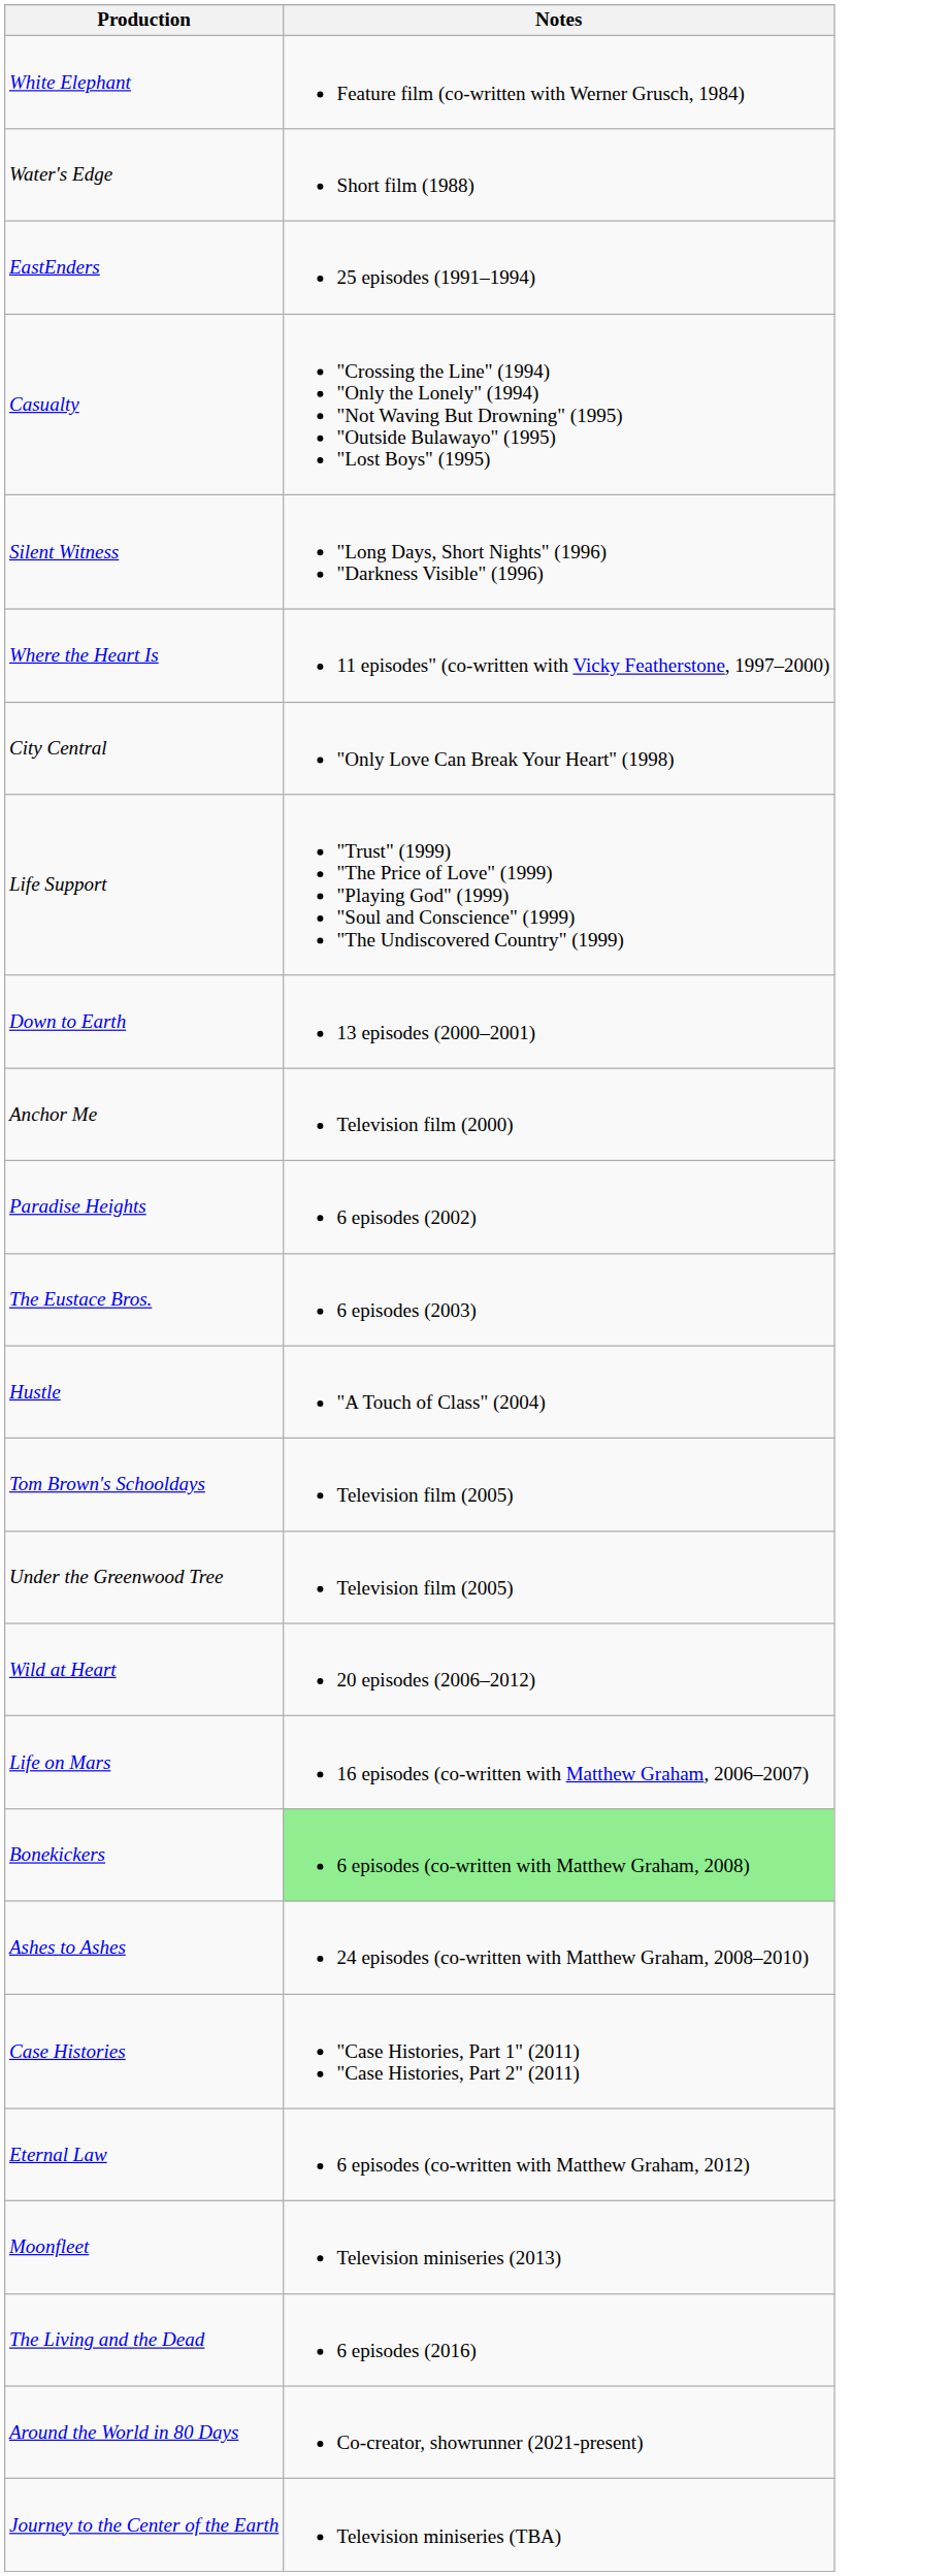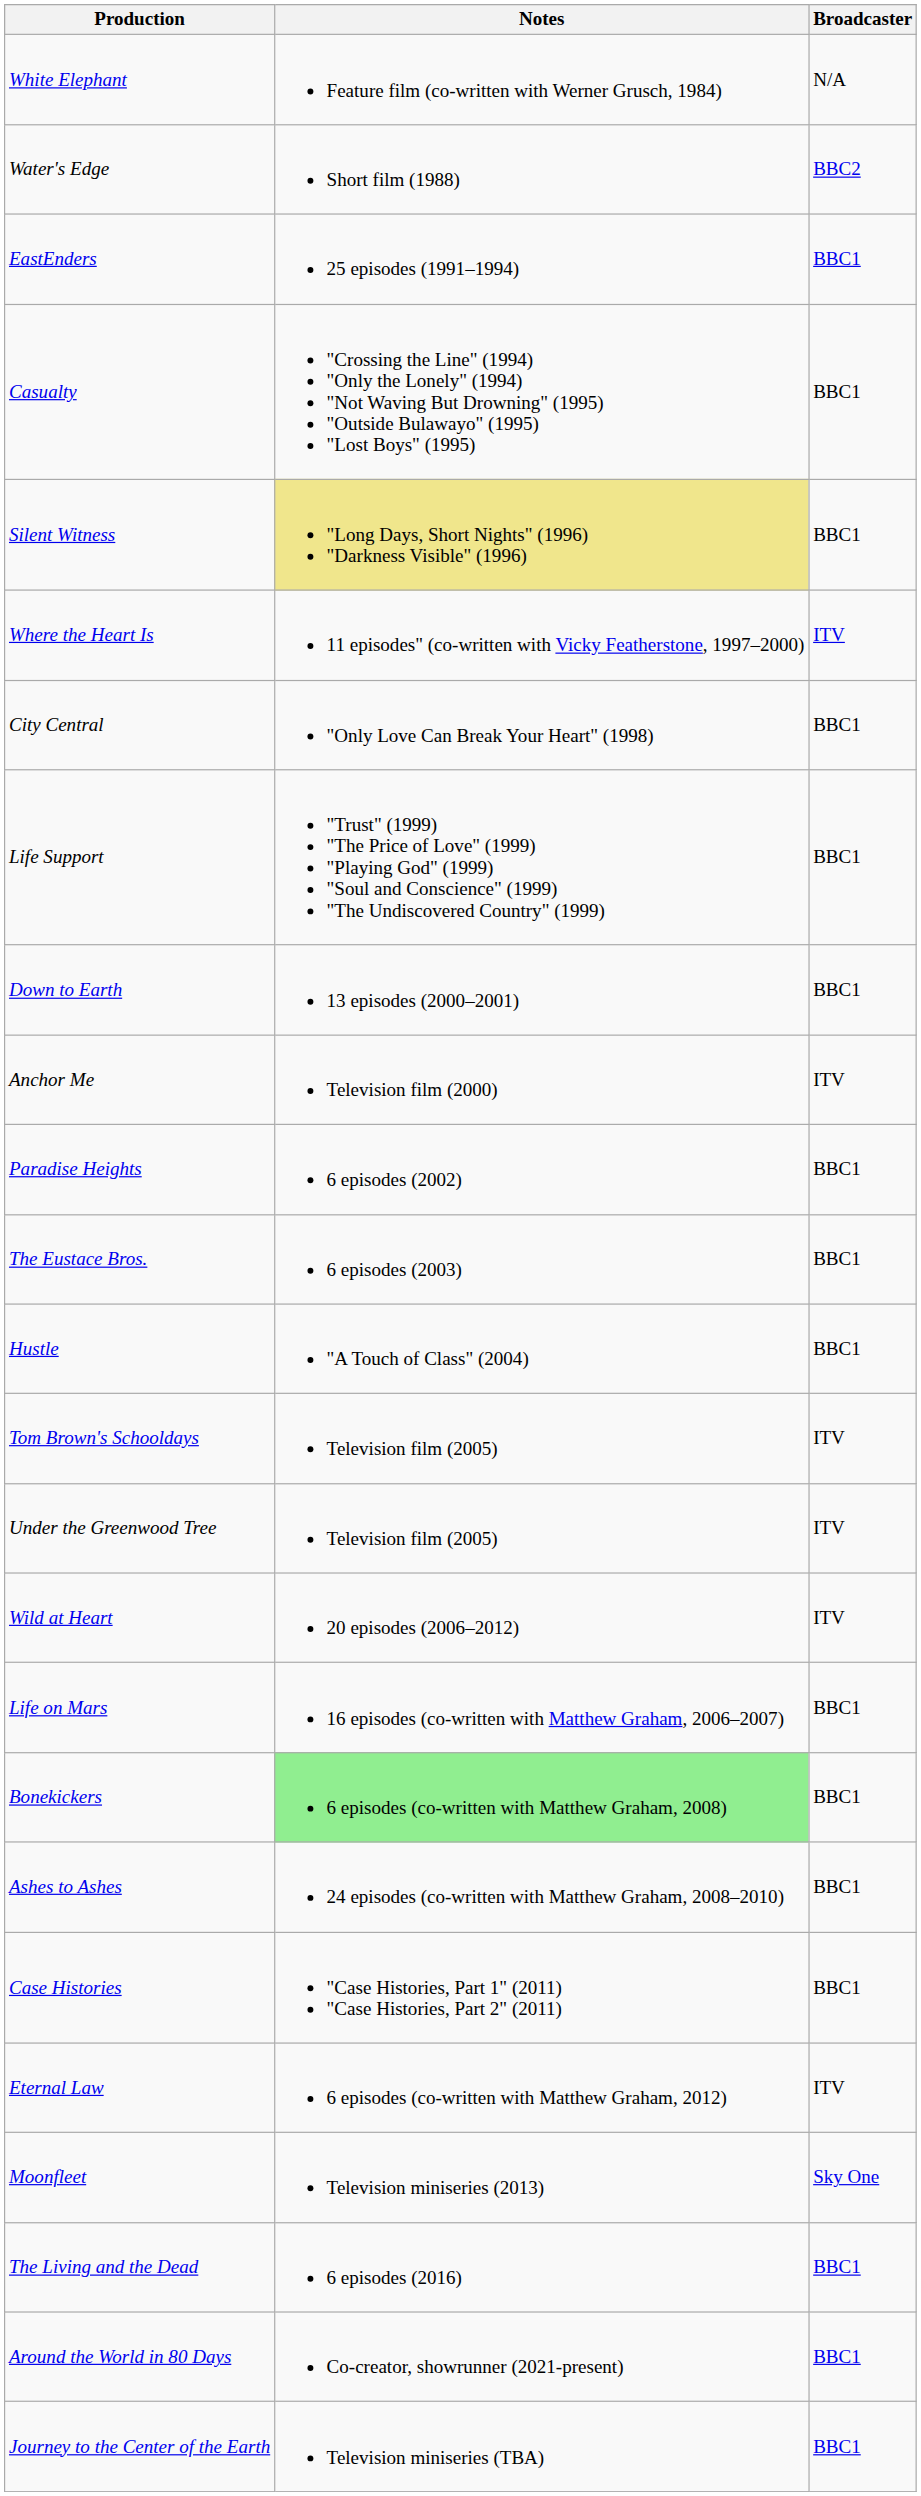+ column: Broadcaster | N/A | BBC2 | BBC1 | BBC1 | BBC1 | ITV | BBC1 | BBC1 | BBC1 | ITV | BBC1 | BBC1 | BBC1 | ITV | ITV | ITV | BBC1 | BBC1 | BBC1 | BBC1 | ITV | Sky One | BBC1 | BBC1 | BBC1
Silent Witness | Notes: no background -> khaki background
